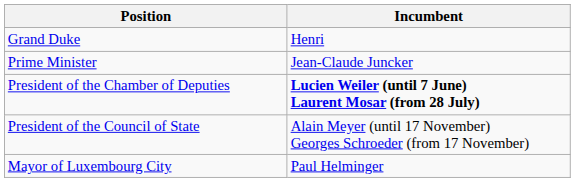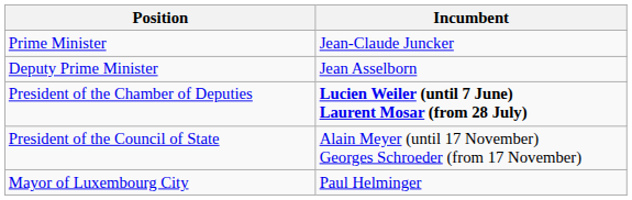- row: Grand Duke | Henri
+ row: Deputy Prime Minister | Jean Asselborn
